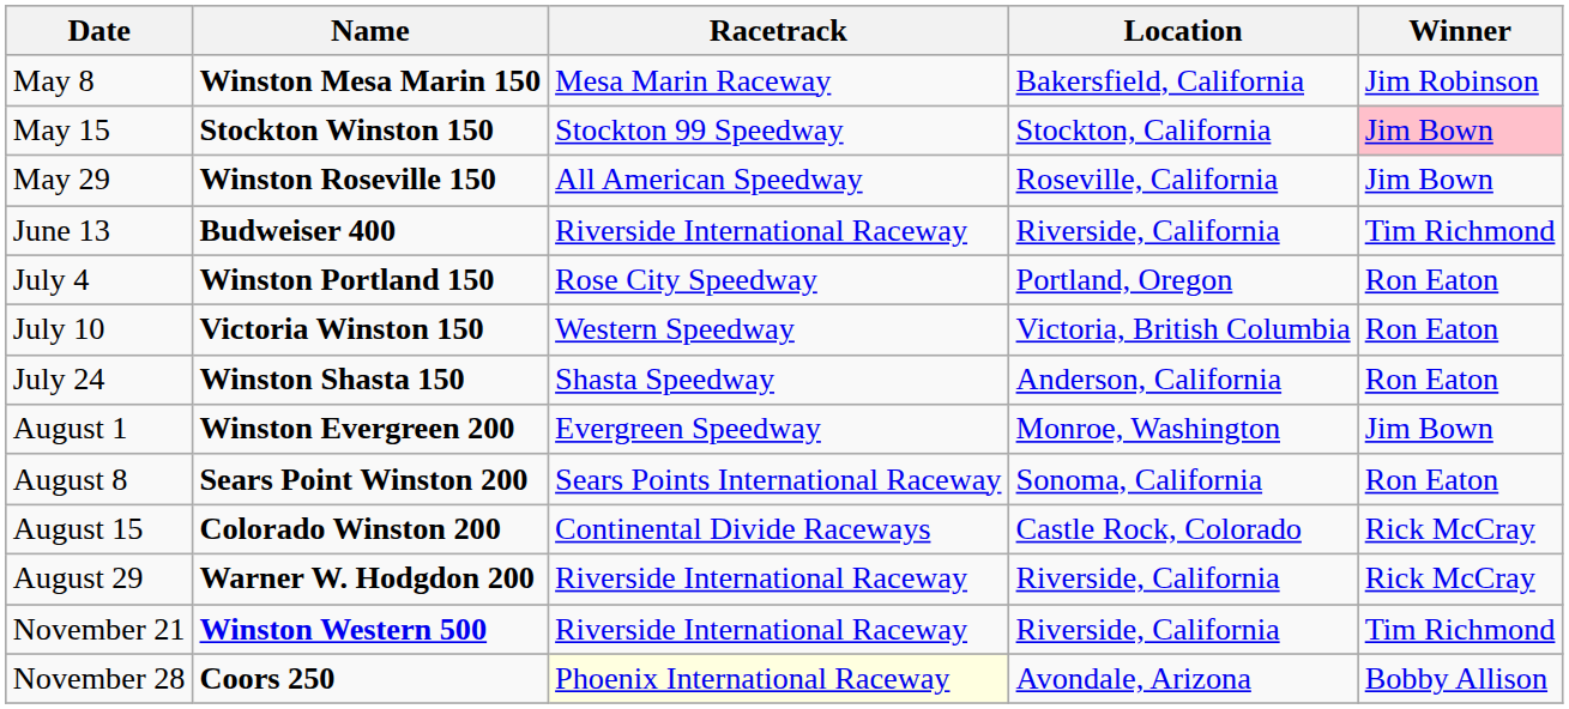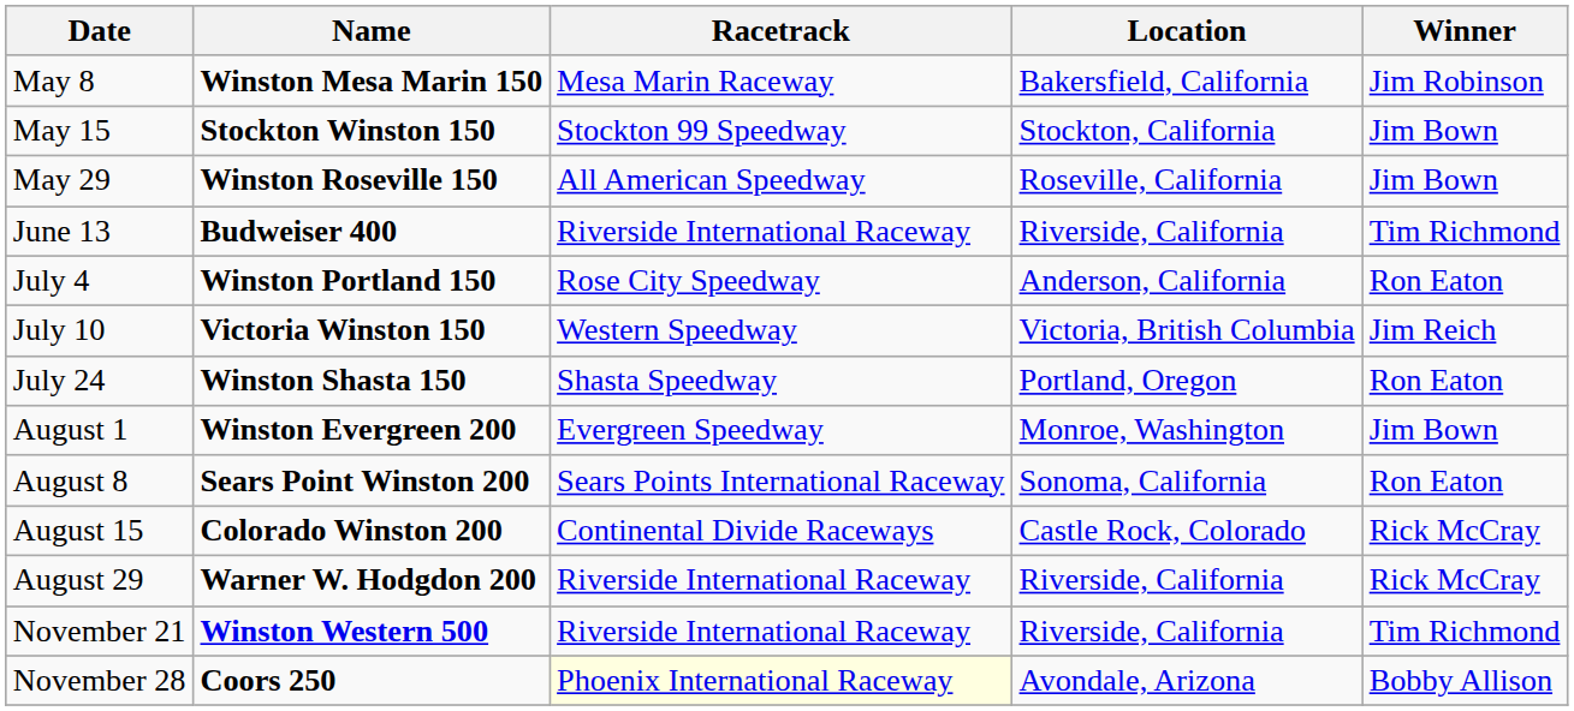May 15 | Winner: pink background -> no background
July 4 | Location: Portland, Oregon -> Anderson, California
July 10 | Winner: Ron Eaton -> Jim Reich
July 24 | Location: Anderson, California -> Portland, Oregon
